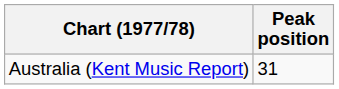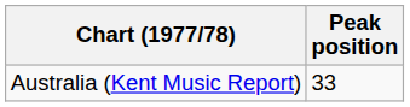Australia (Kent Music Report) | Peak position: 31 -> 33
